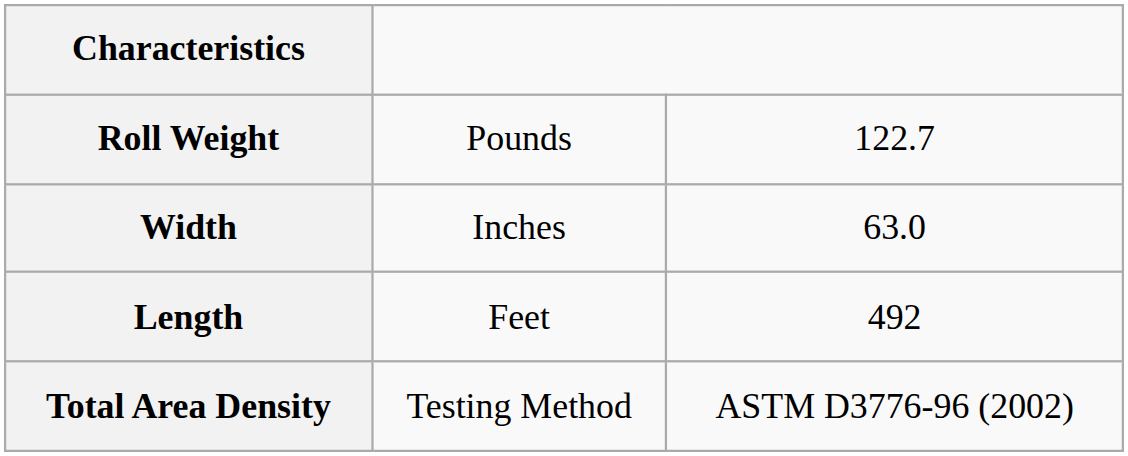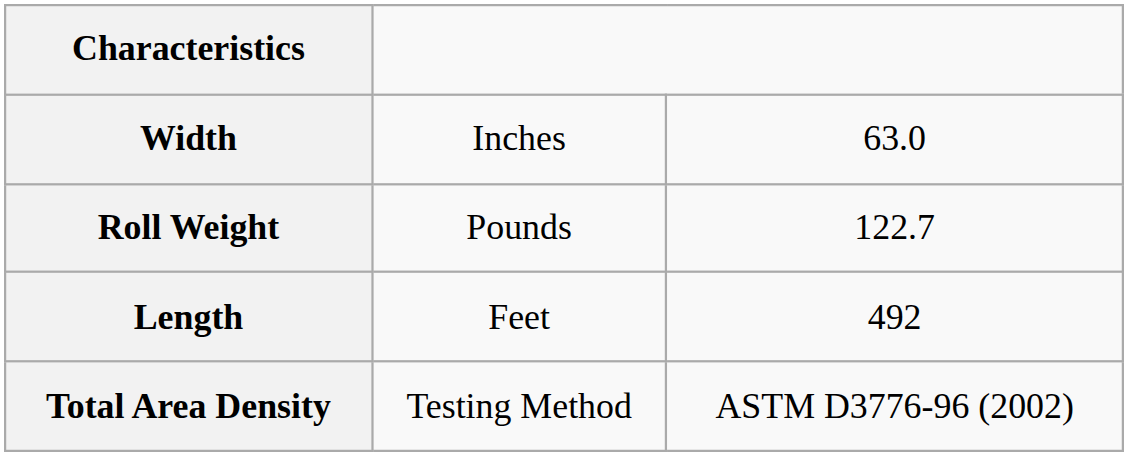rows swapped: Roll Weight <-> Width
